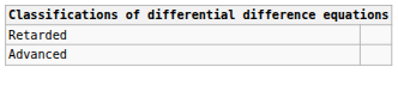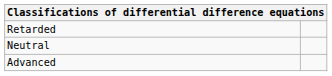+ row: Neutral
